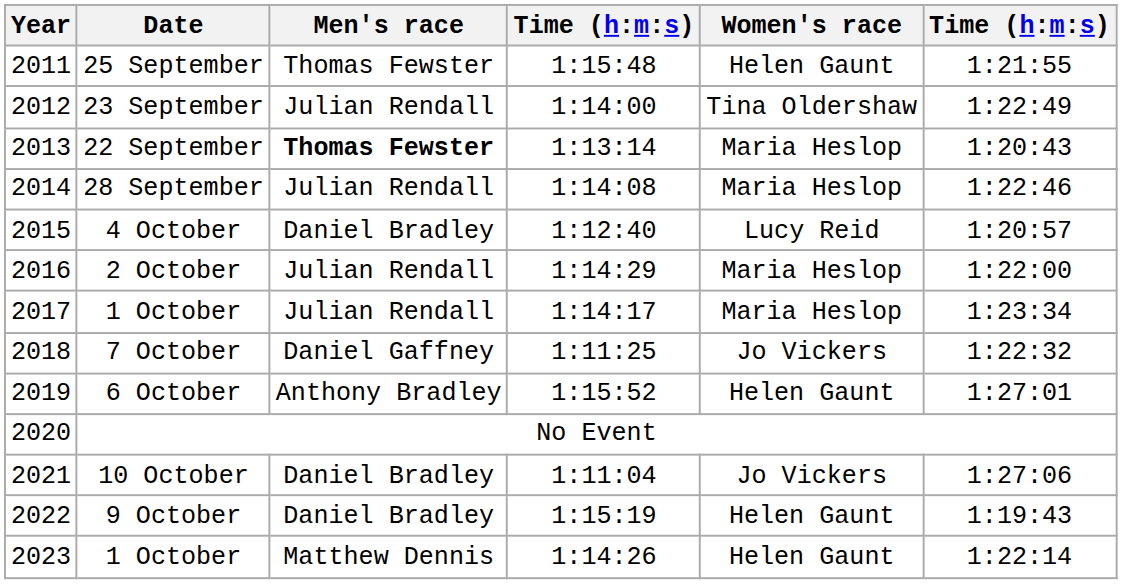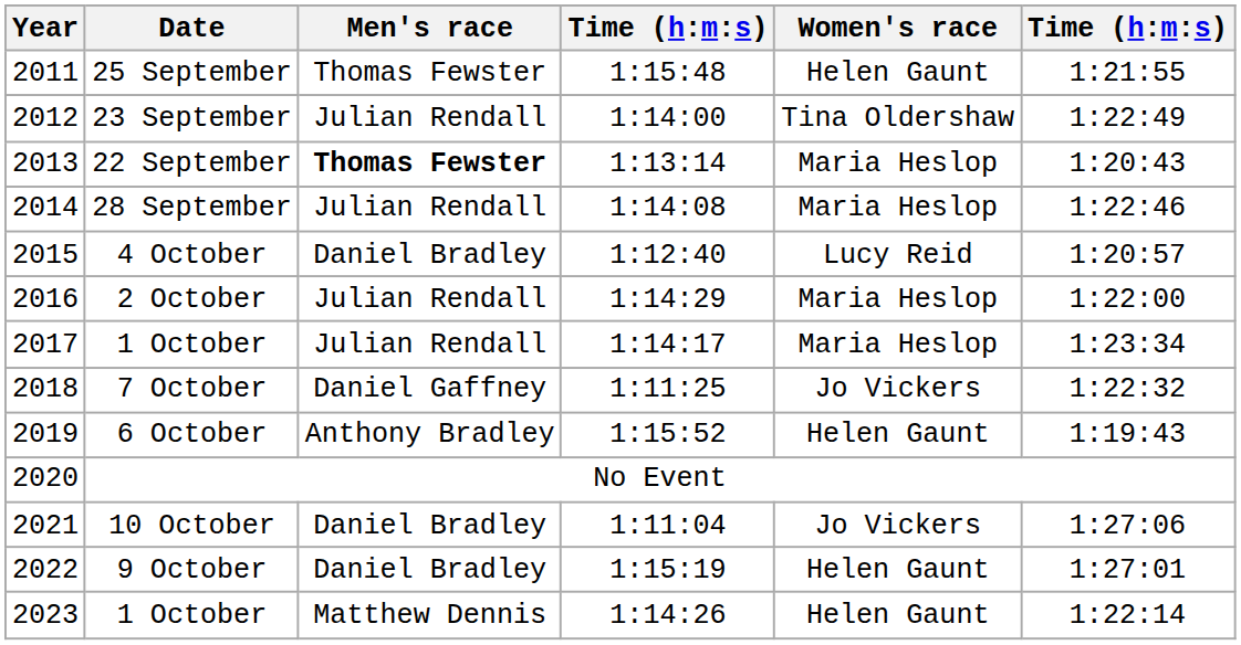6 October | column 6: 1:27:01 -> 1:19:43
9 October | column 6: 1:19:43 -> 1:27:01
